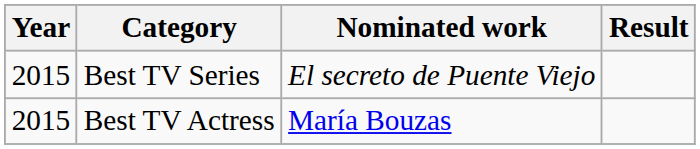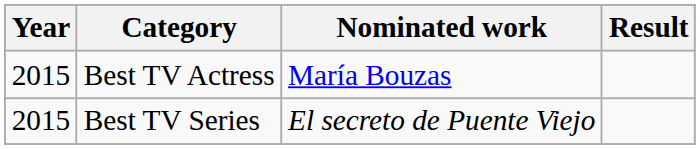rows swapped: Best TV Series <-> Best TV Actress
